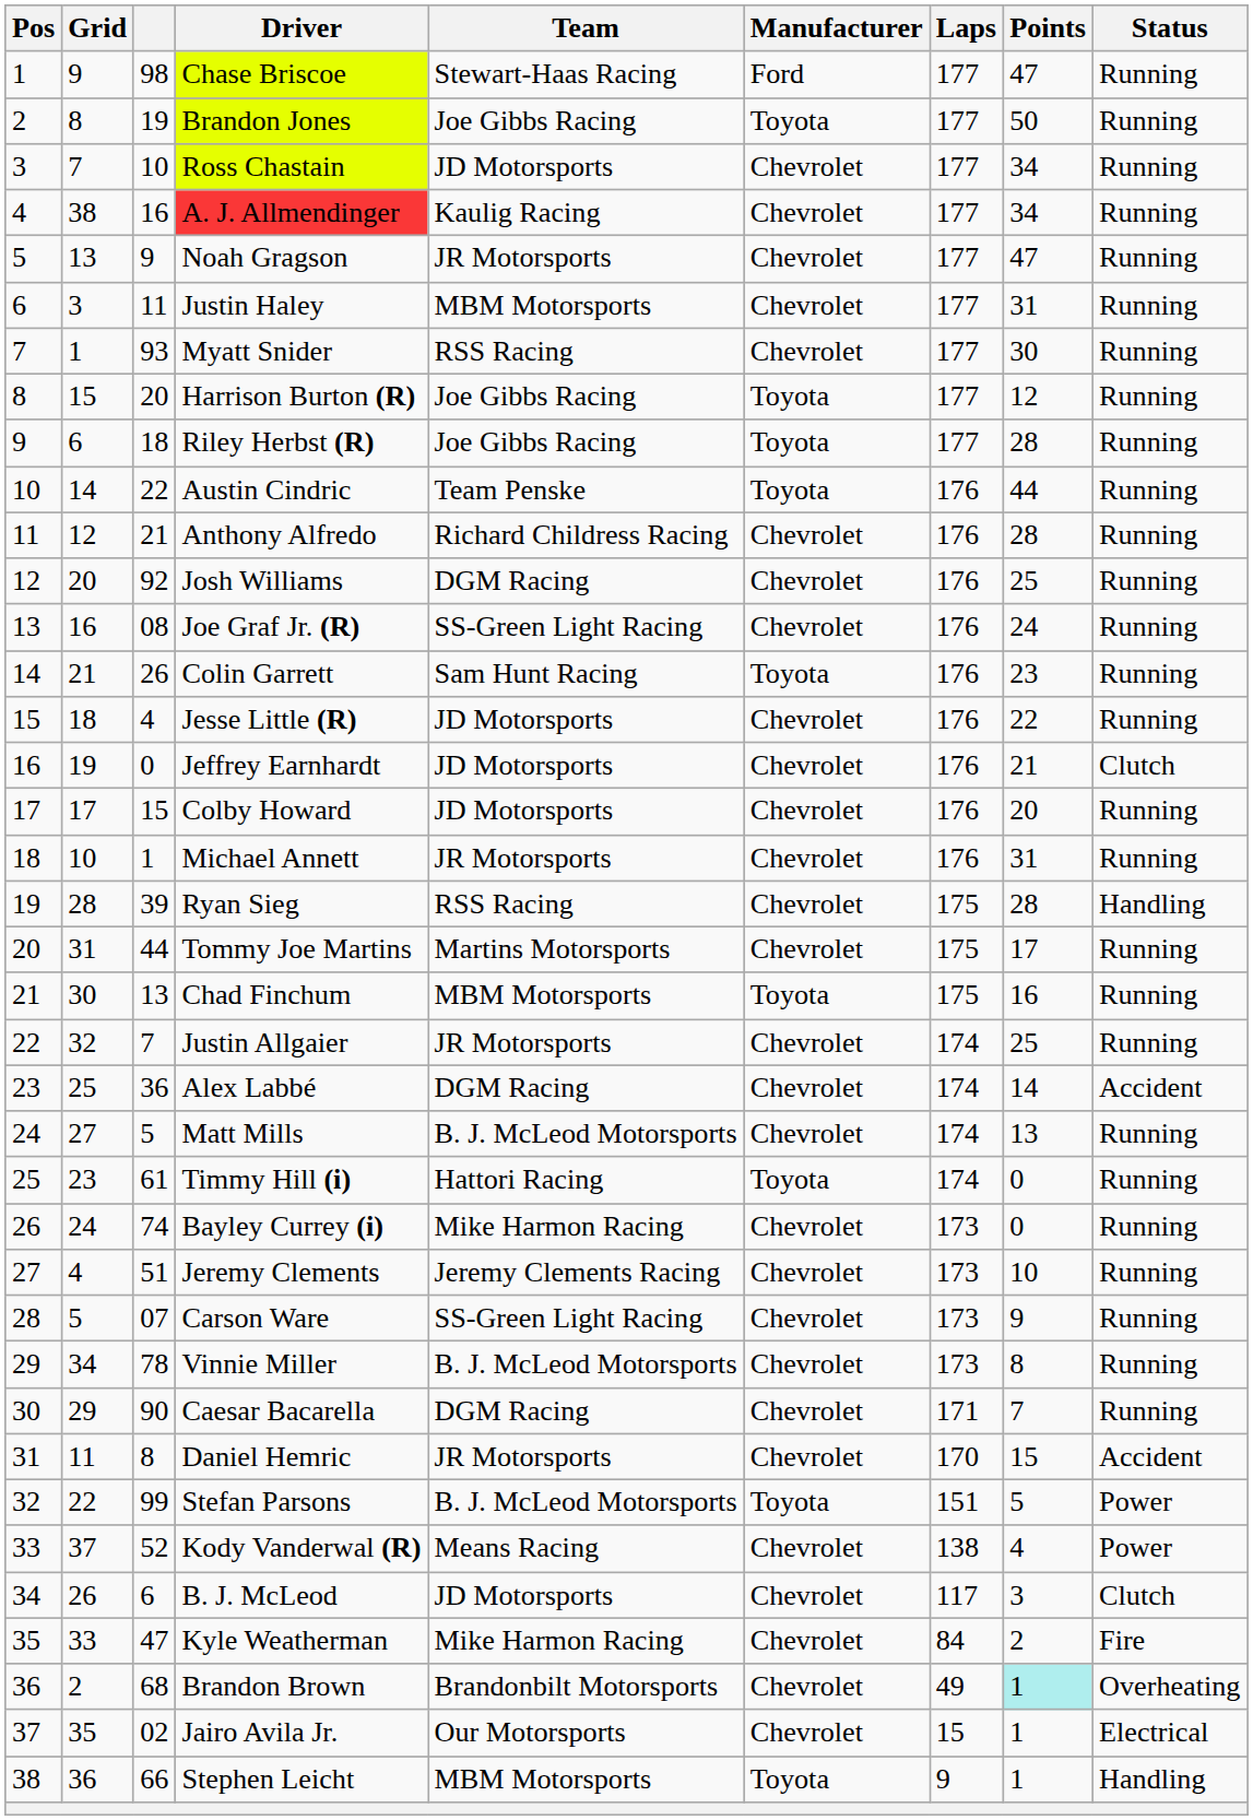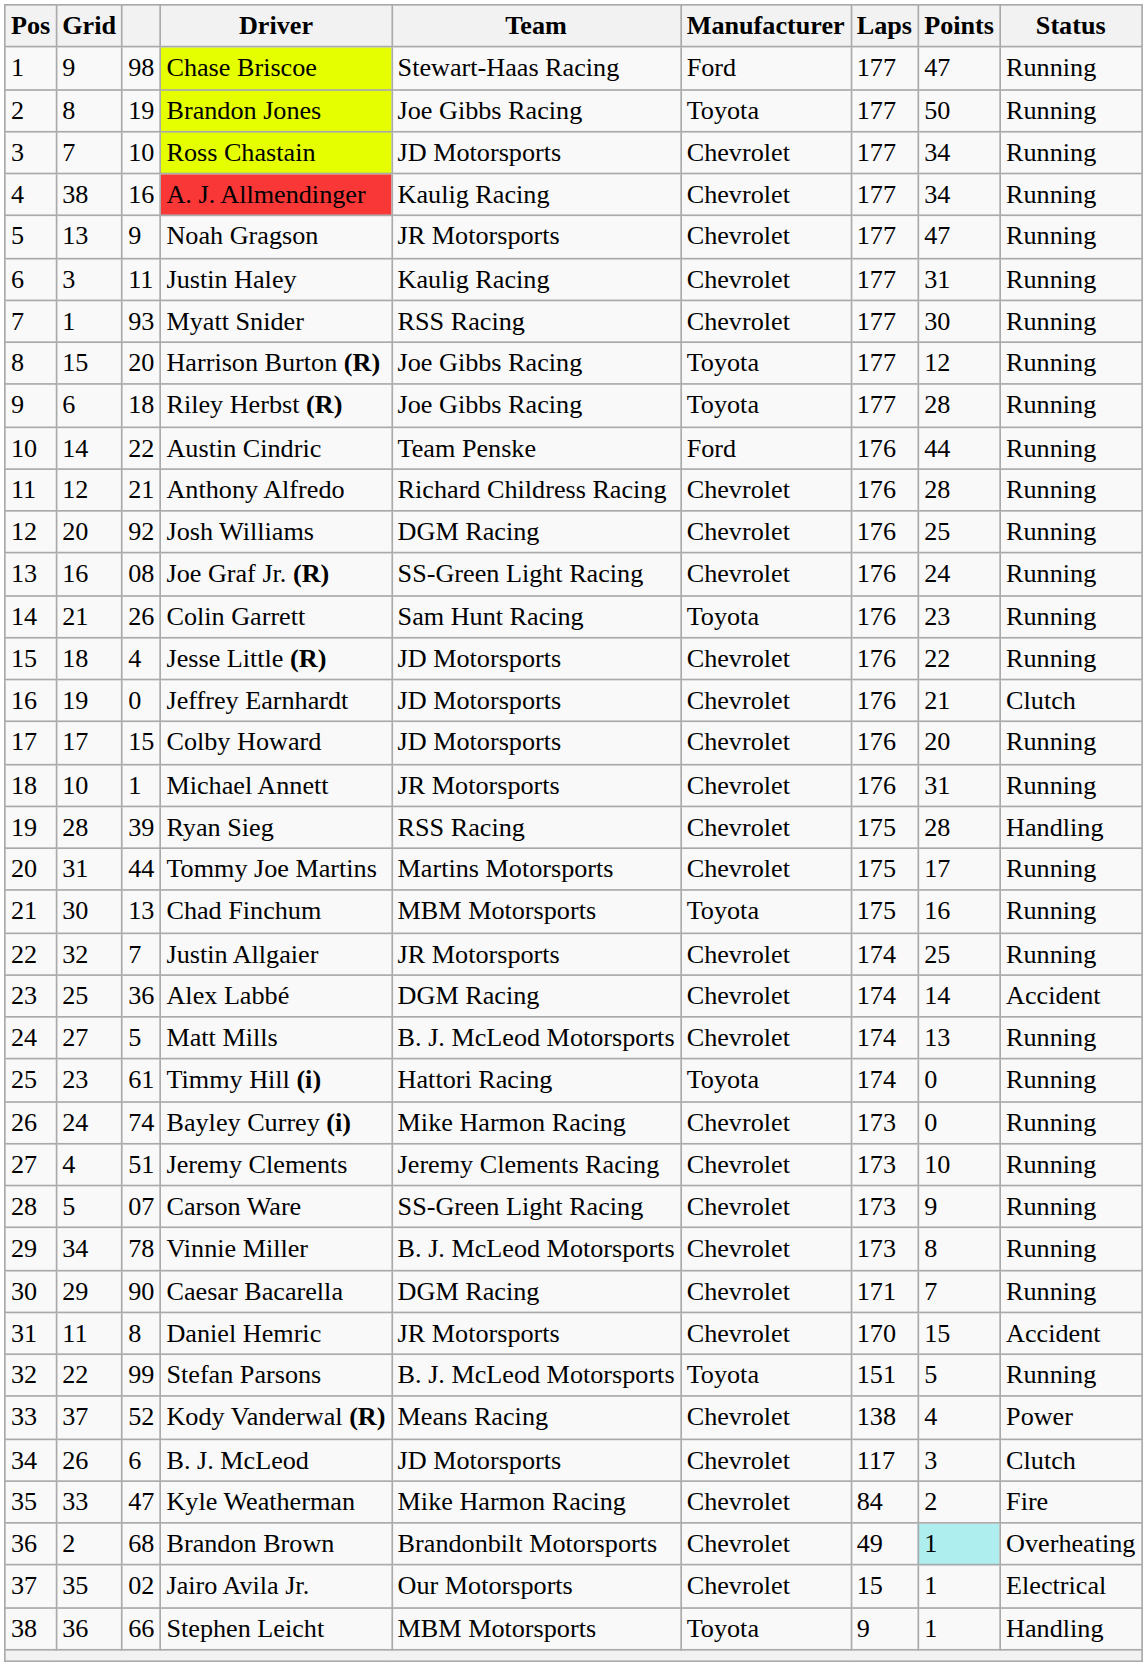Justin Haley | Team: MBM Motorsports -> Kaulig Racing
Austin Cindric | Manufacturer: Toyota -> Ford
Stefan Parsons | Status: Power -> Running
